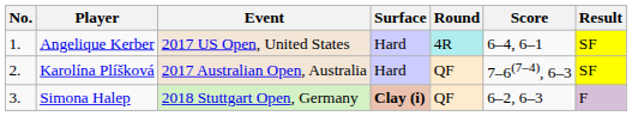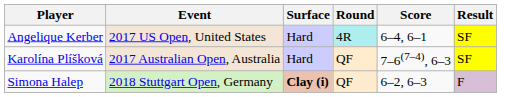- column: No. | 1. | 2. | 3.
